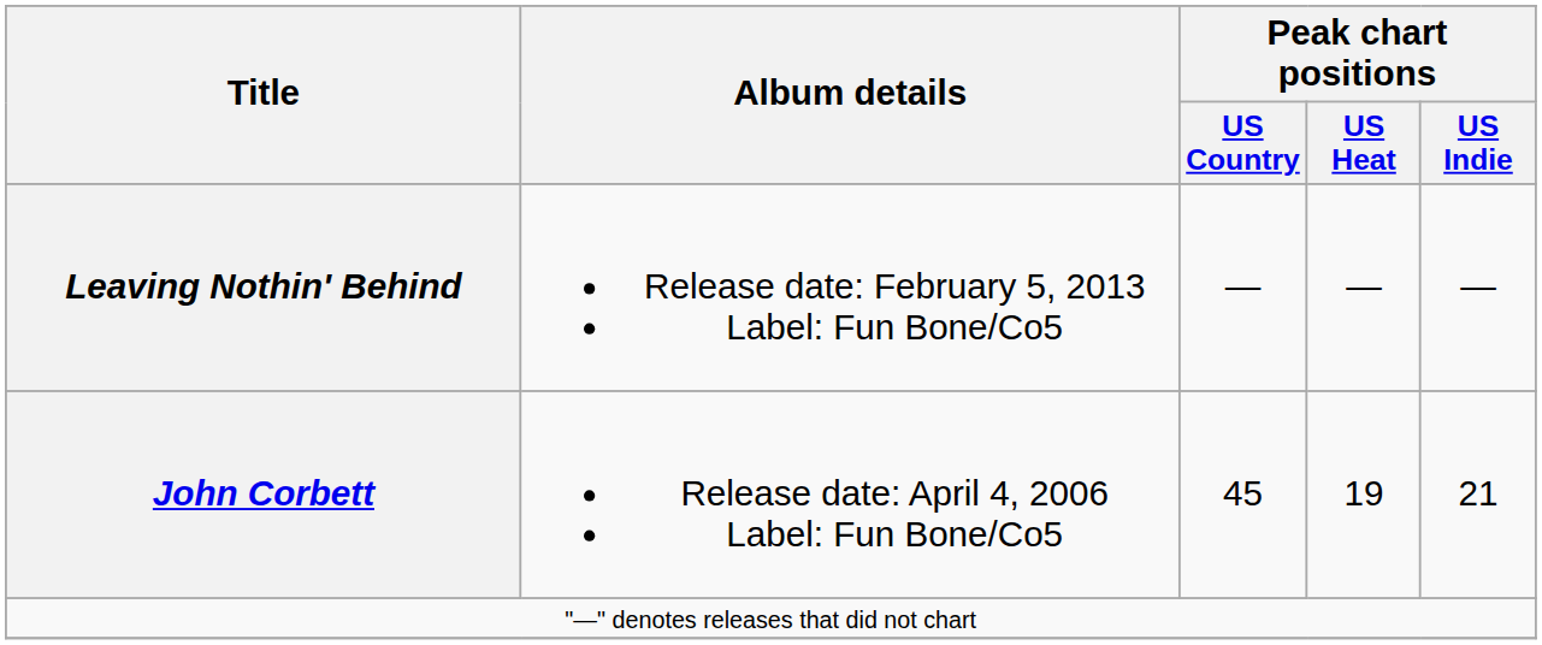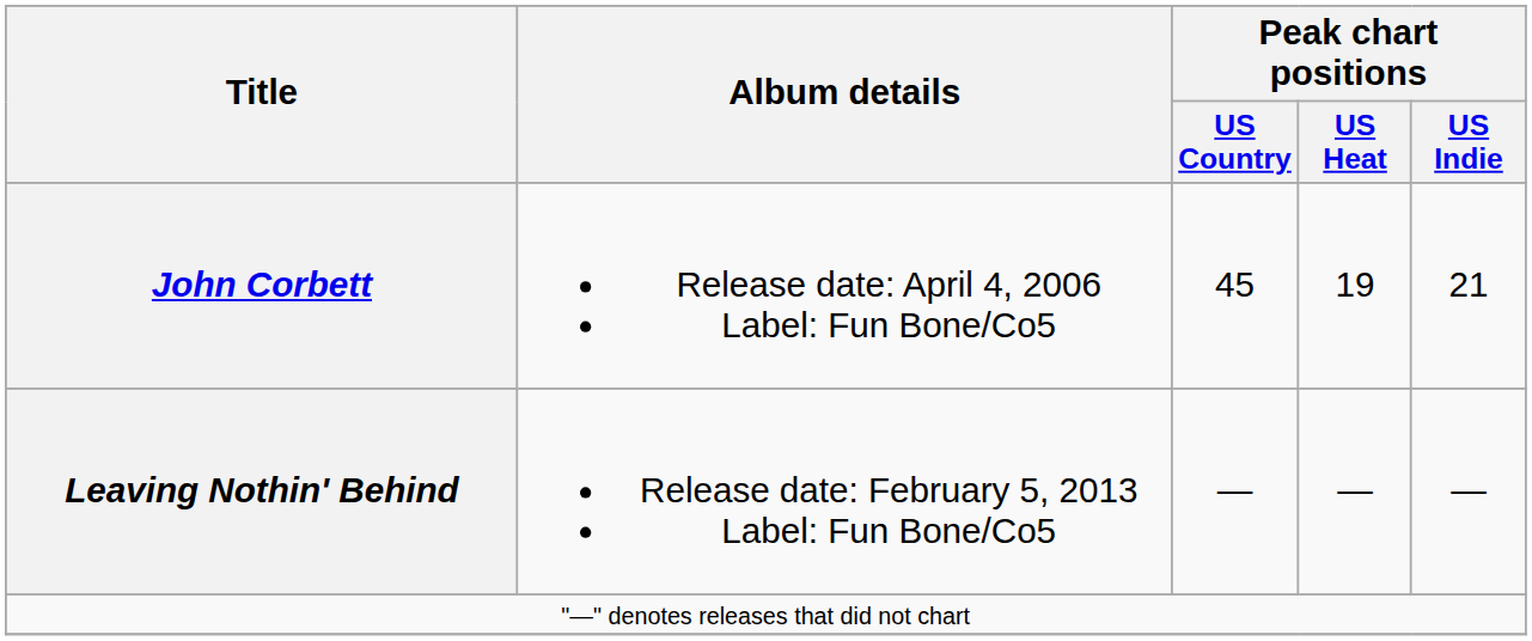rows swapped: John Corbett <-> Leaving Nothin' Behind
